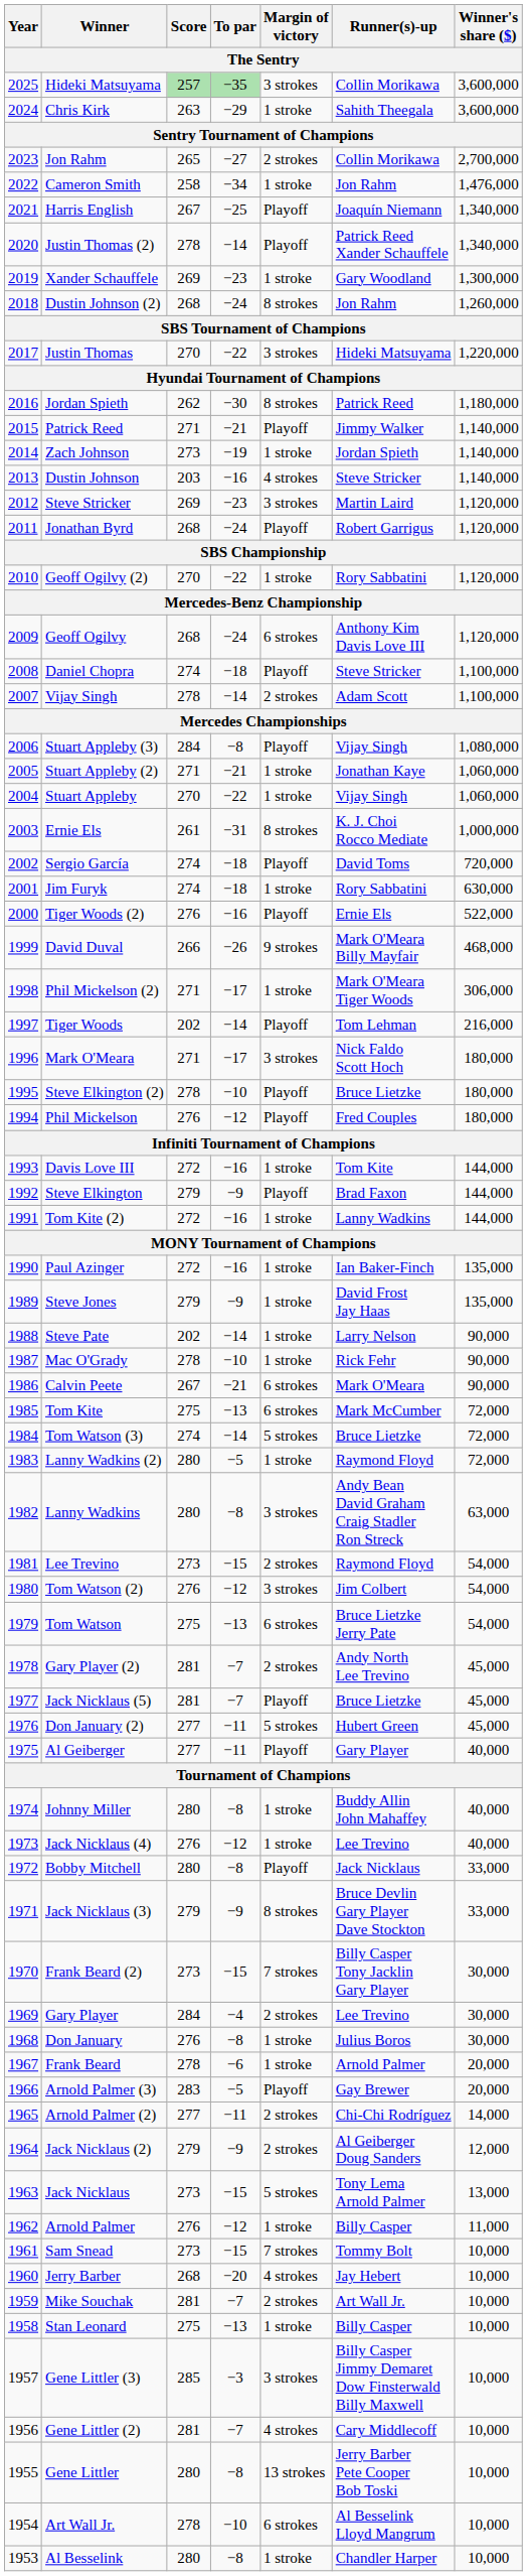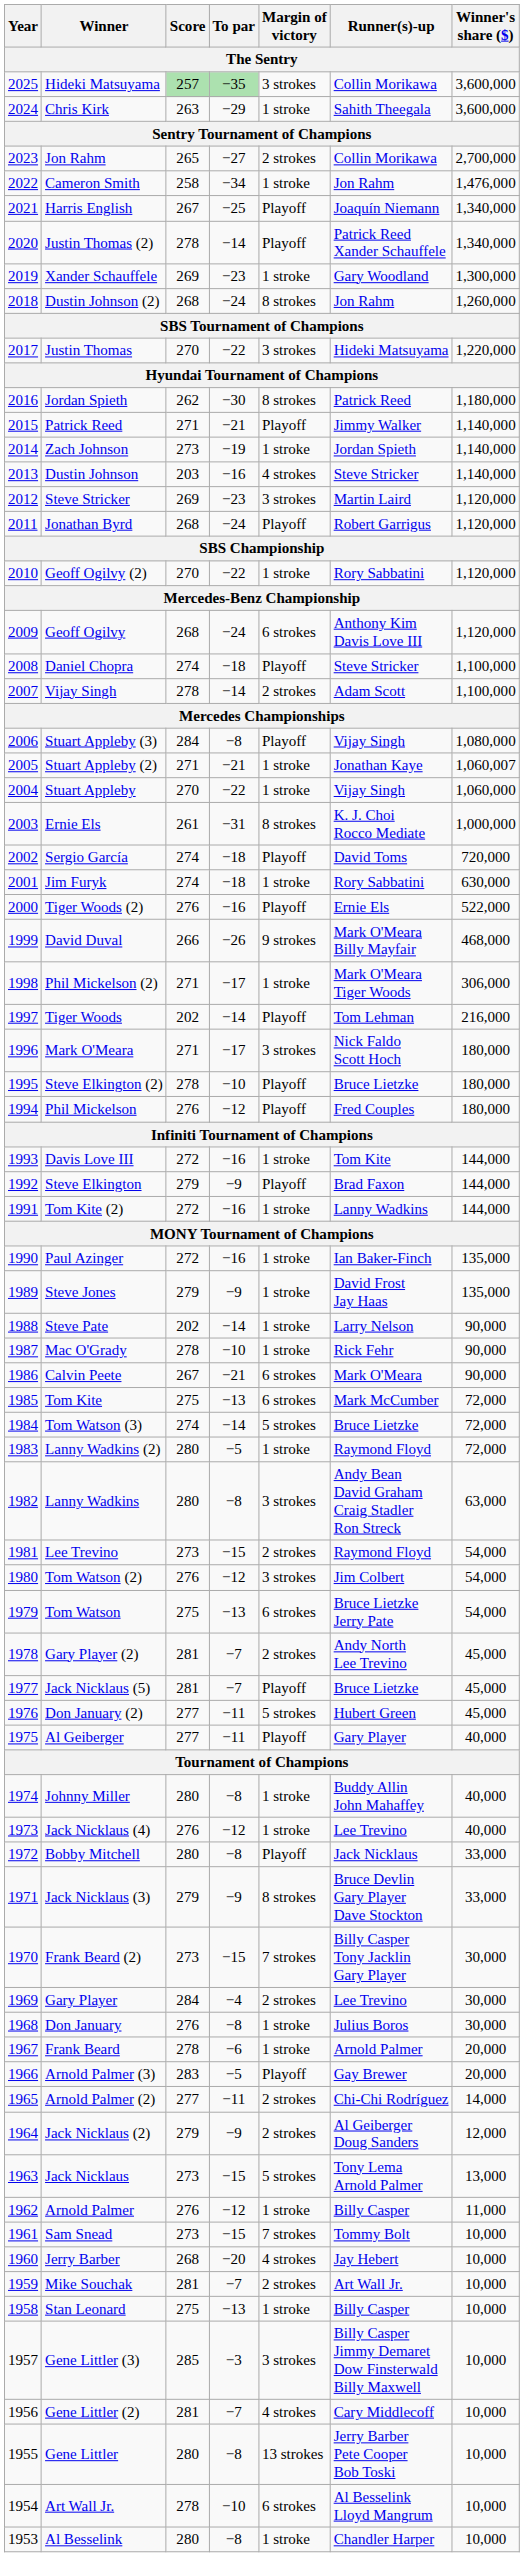Stuart Appleby (2) | Winner's share ($): 1,060,000 -> 1,060,007
